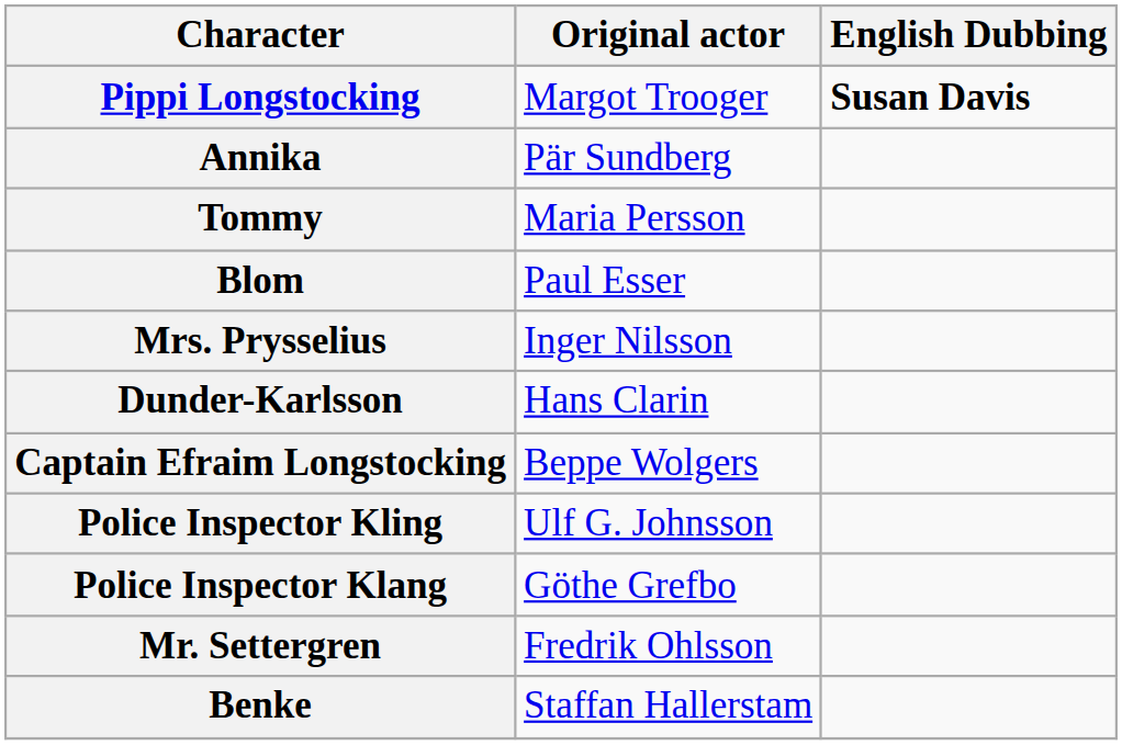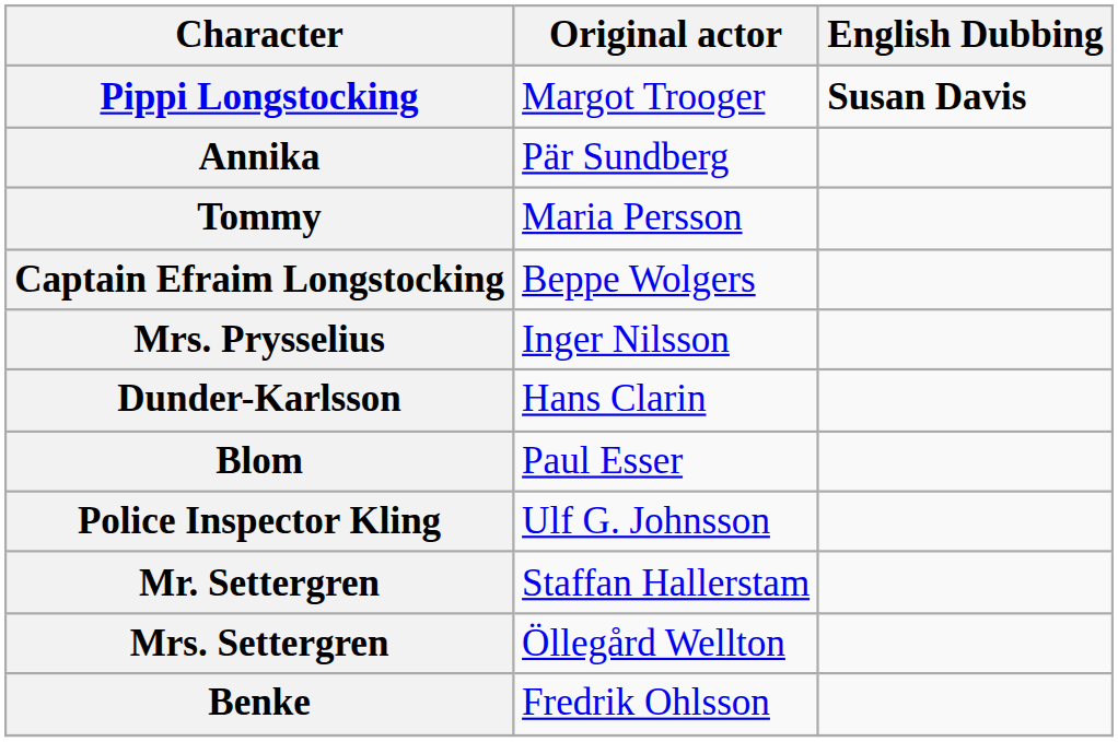rows swapped: Captain Efraim Longstocking <-> Blom
- row: Police Inspector Klang | Göthe Grefbo
Mr. Settergren | Original actor: Fredrik Ohlsson -> Staffan Hallerstam
+ row: Mrs. Settergren | Öllegård Wellton
Benke | Original actor: Staffan Hallerstam -> Fredrik Ohlsson
